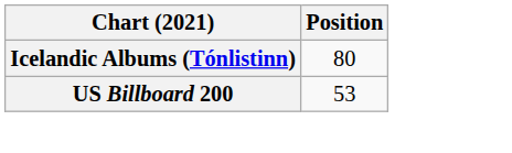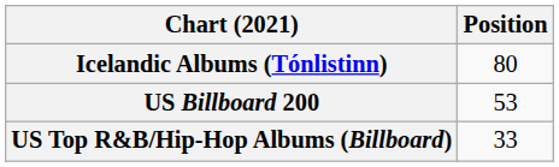+ row: US Top R&B/Hip-Hop Albums (Billboard) | 33
